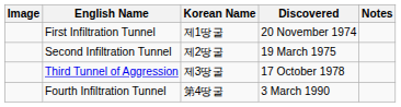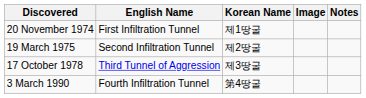columns swapped: Image <-> Discovered
